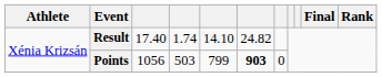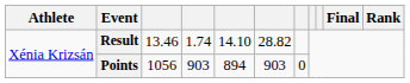Result | column 3: 17.40 -> 13.46
Result | column 6: 24.82 -> 28.82
Points | column 4: 503 -> 903
Points | column 5: 799 -> 894
Points | column 6: bold -> normal
